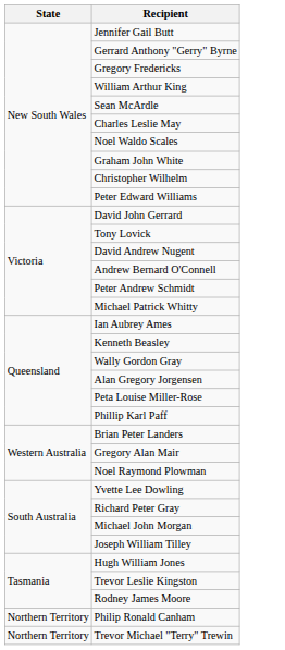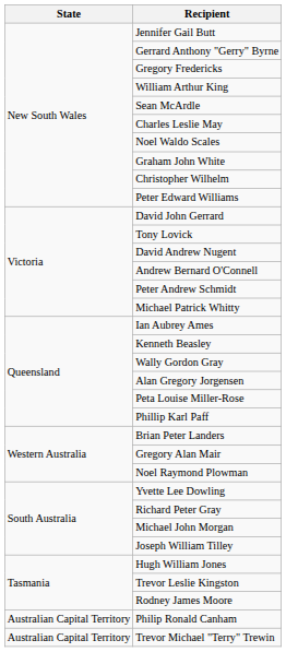Philip Ronald Canham | State: Northern Territory -> Australian Capital Territory
Trevor Michael "Terry" Trewin | State: Northern Territory -> Australian Capital Territory
